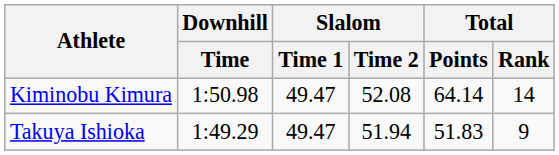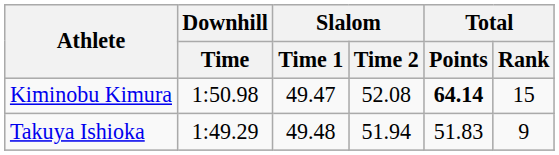Kiminobu Kimura | Total / Points: normal -> bold
Kiminobu Kimura | Total / Rank: 14 -> 15
Takuya Ishioka | Slalom / Time 1: 49.47 -> 49.48
